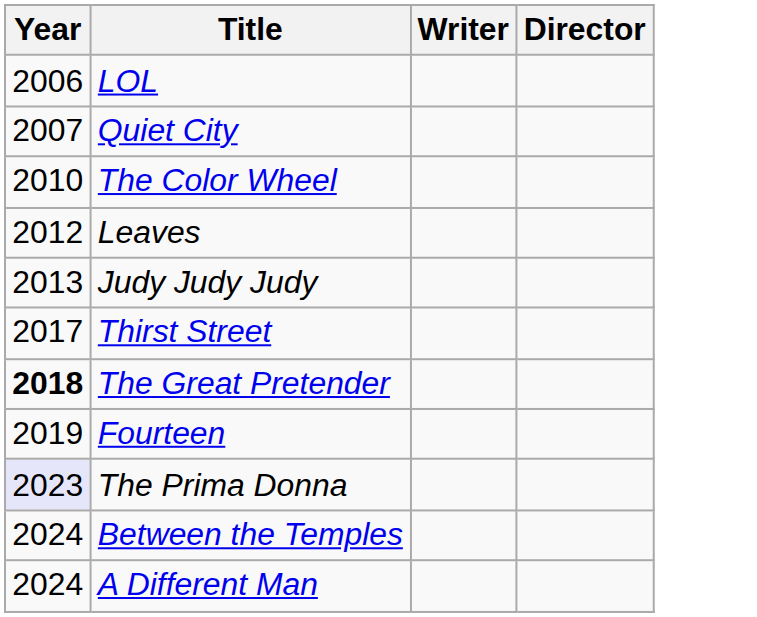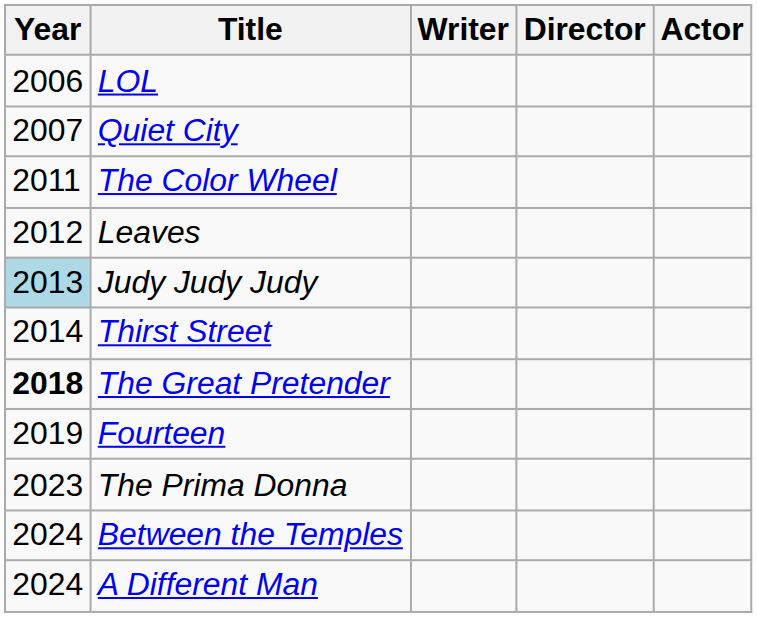+ column: Actor
The Color Wheel | Year: 2010 -> 2011
Judy Judy Judy | Year: no background -> lightblue background
Thirst Street | Year: 2017 -> 2014
The Prima Donna | Year: lavender background -> no background
